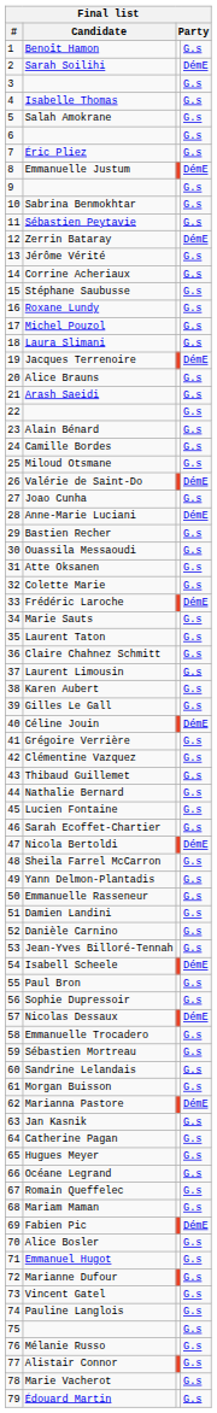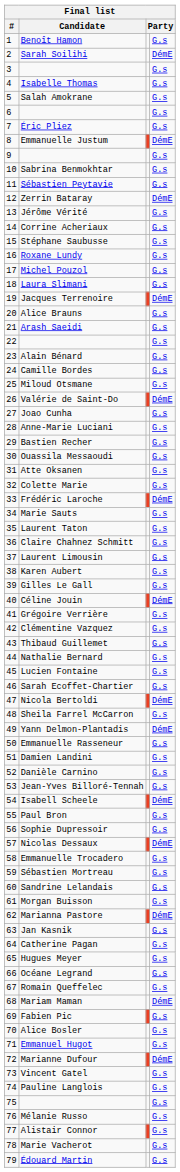Anne-Marie Luciani | column 4: DémE -> G.s
Yann Delmon-Plantadis | column 4: G.s -> DémE
Mariam Maman | column 4: G.s -> DémE
Fabien Pic | column 4: DémE -> G.s
Marianne Dufour | column 4: G.s -> DémE
